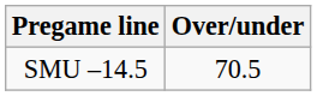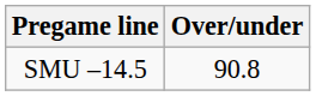SMU –14.5 | Over/under: 70.5 -> 90.8
